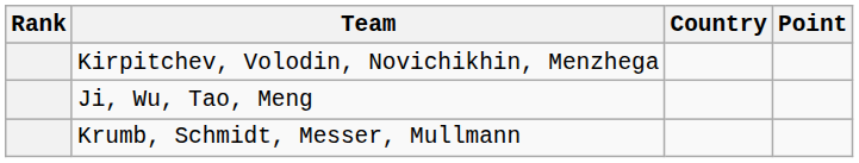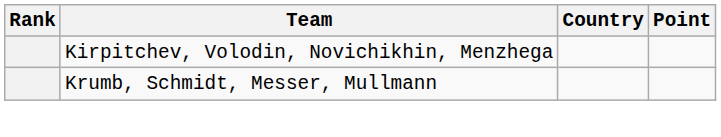- row: Ji, Wu, Tao, Meng
